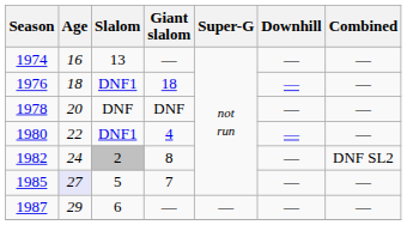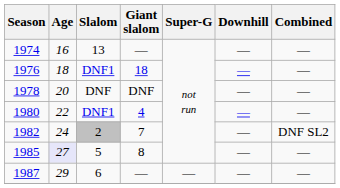1982 | Giant slalom: 8 -> 7
1985 | Giant slalom: 7 -> 8
